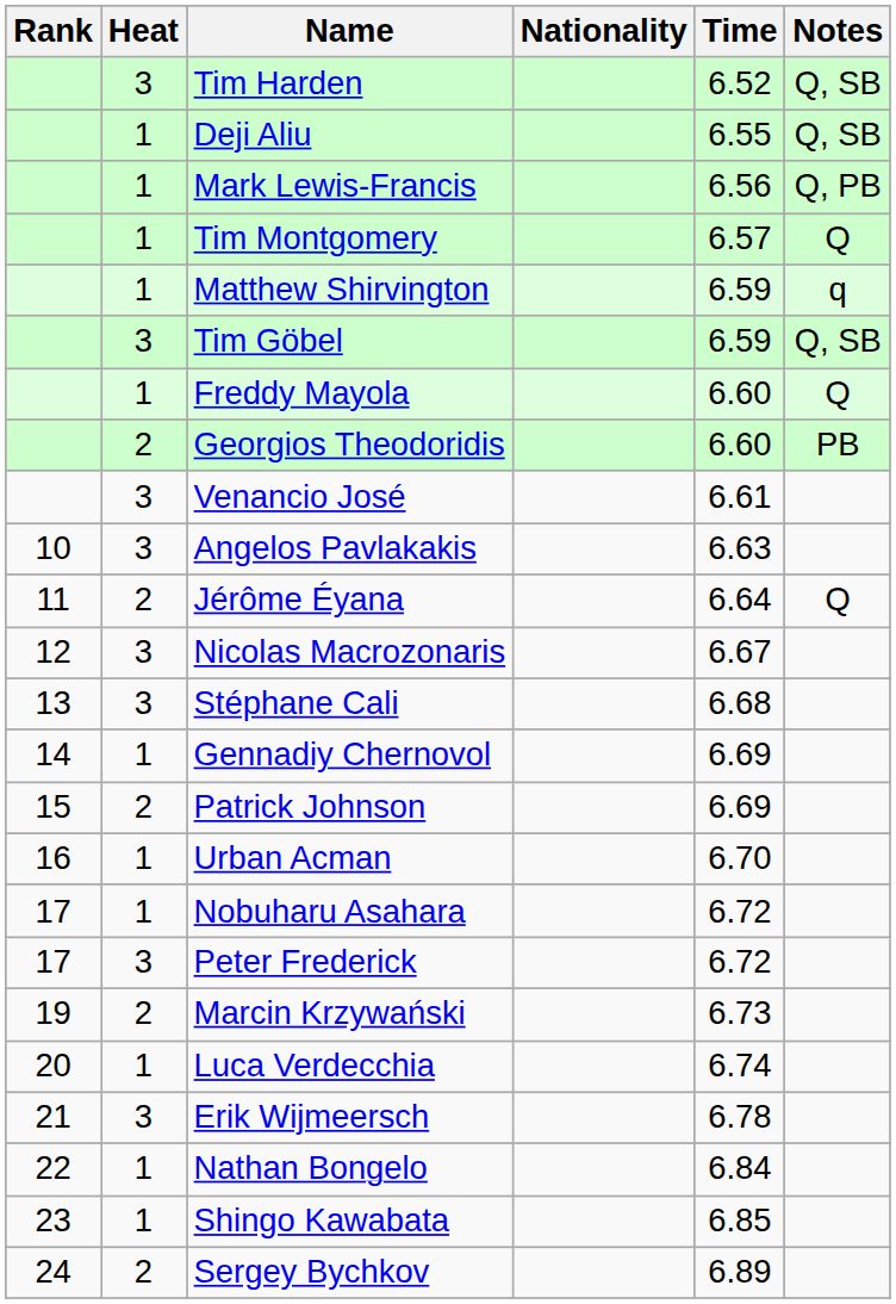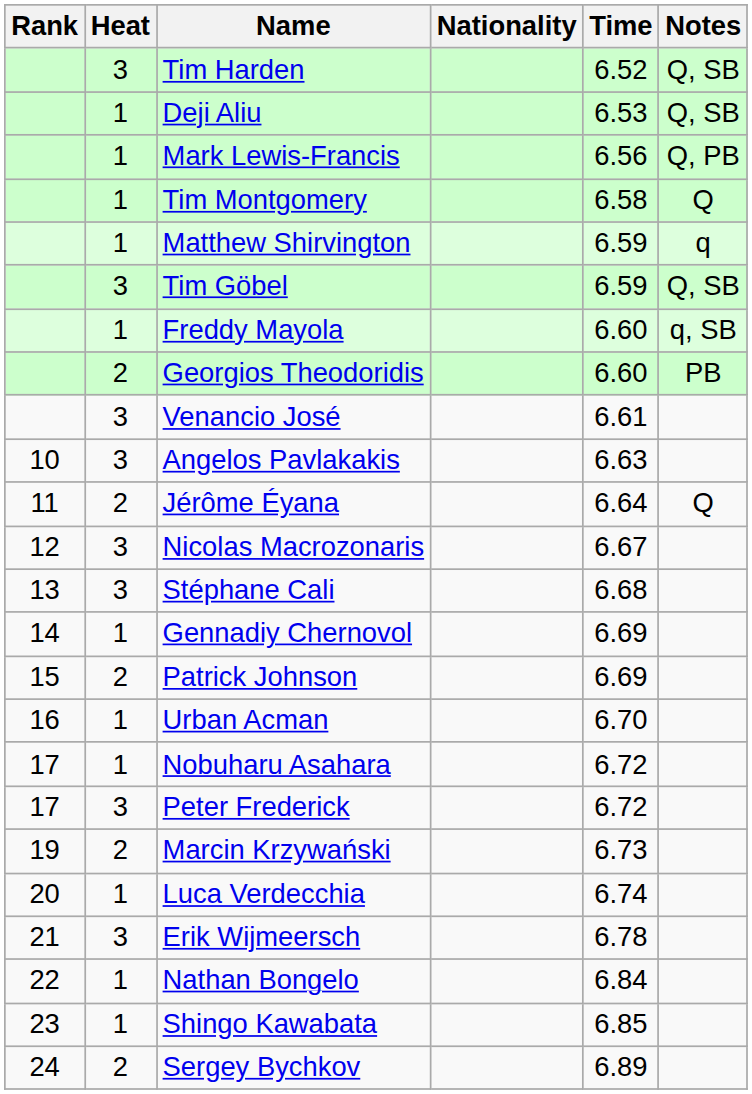Deji Aliu | Time: 6.55 -> 6.53
Tim Montgomery | Time: 6.57 -> 6.58
Freddy Mayola | Notes: Q -> q, SB
